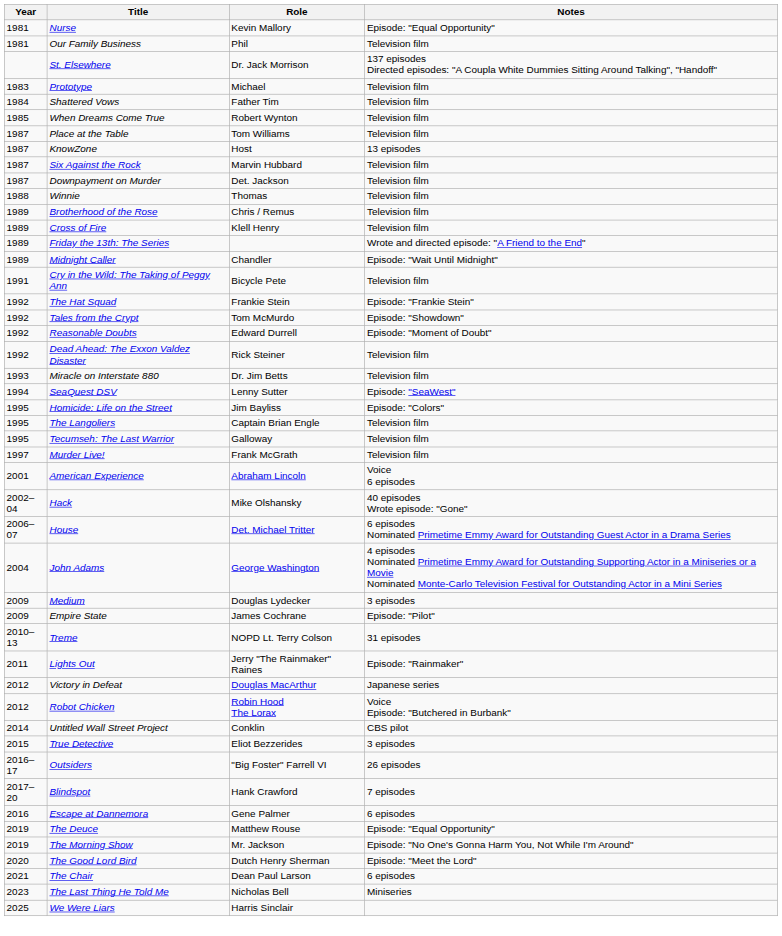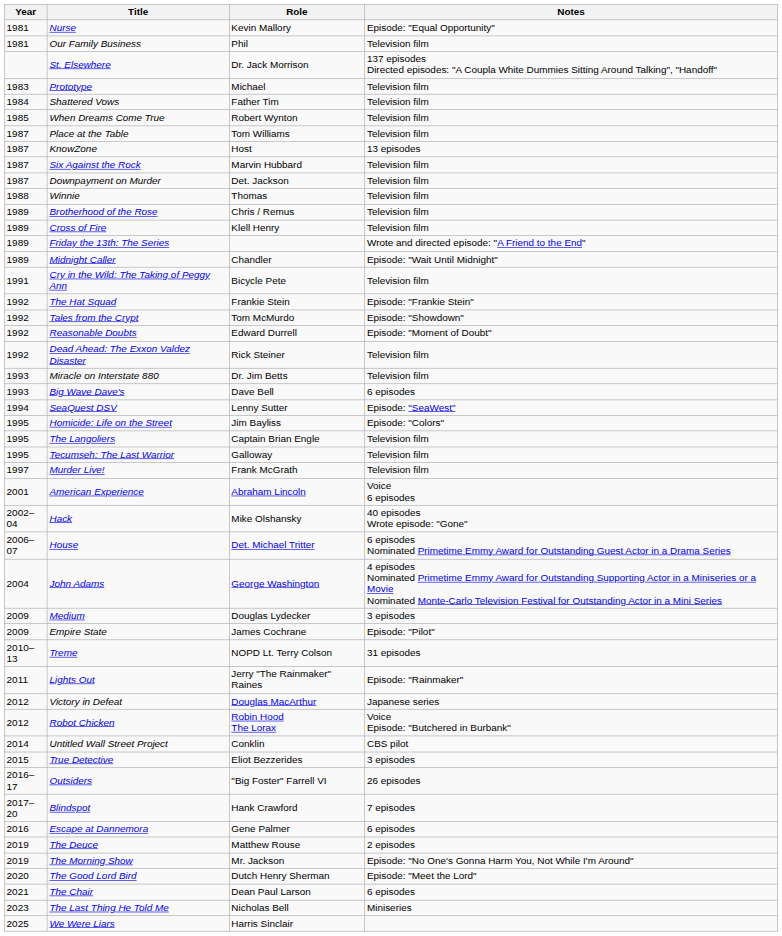+ row: 1993 | Big Wave Dave's | Dave Bell | 6 episodes
The Deuce | Notes: Episode: "Equal Opportunity" -> 2 episodes
